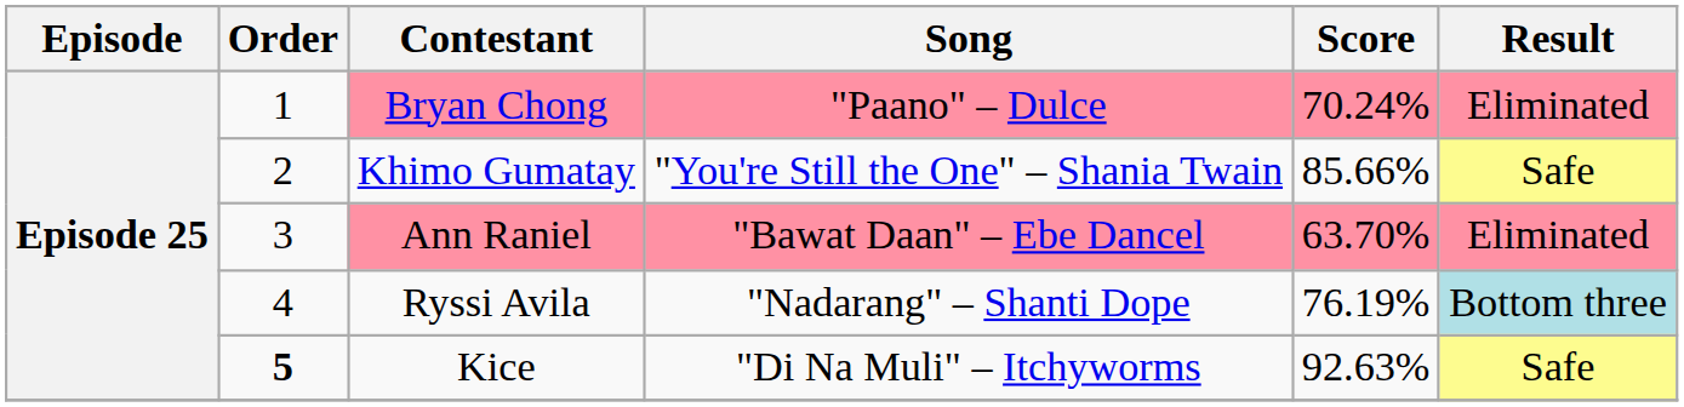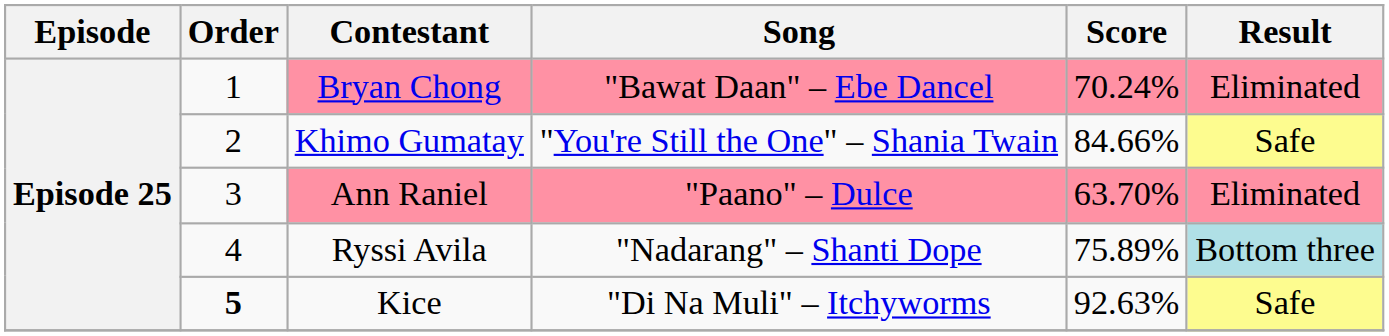Bryan Chong | Song: "Paano" – Dulce -> "Bawat Daan" – Ebe Dancel
Khimo Gumatay | Score: 85.66% -> 84.66%
Ann Raniel | Song: "Bawat Daan" – Ebe Dancel -> "Paano" – Dulce
Ryssi Avila | Score: 76.19% -> 75.89%
